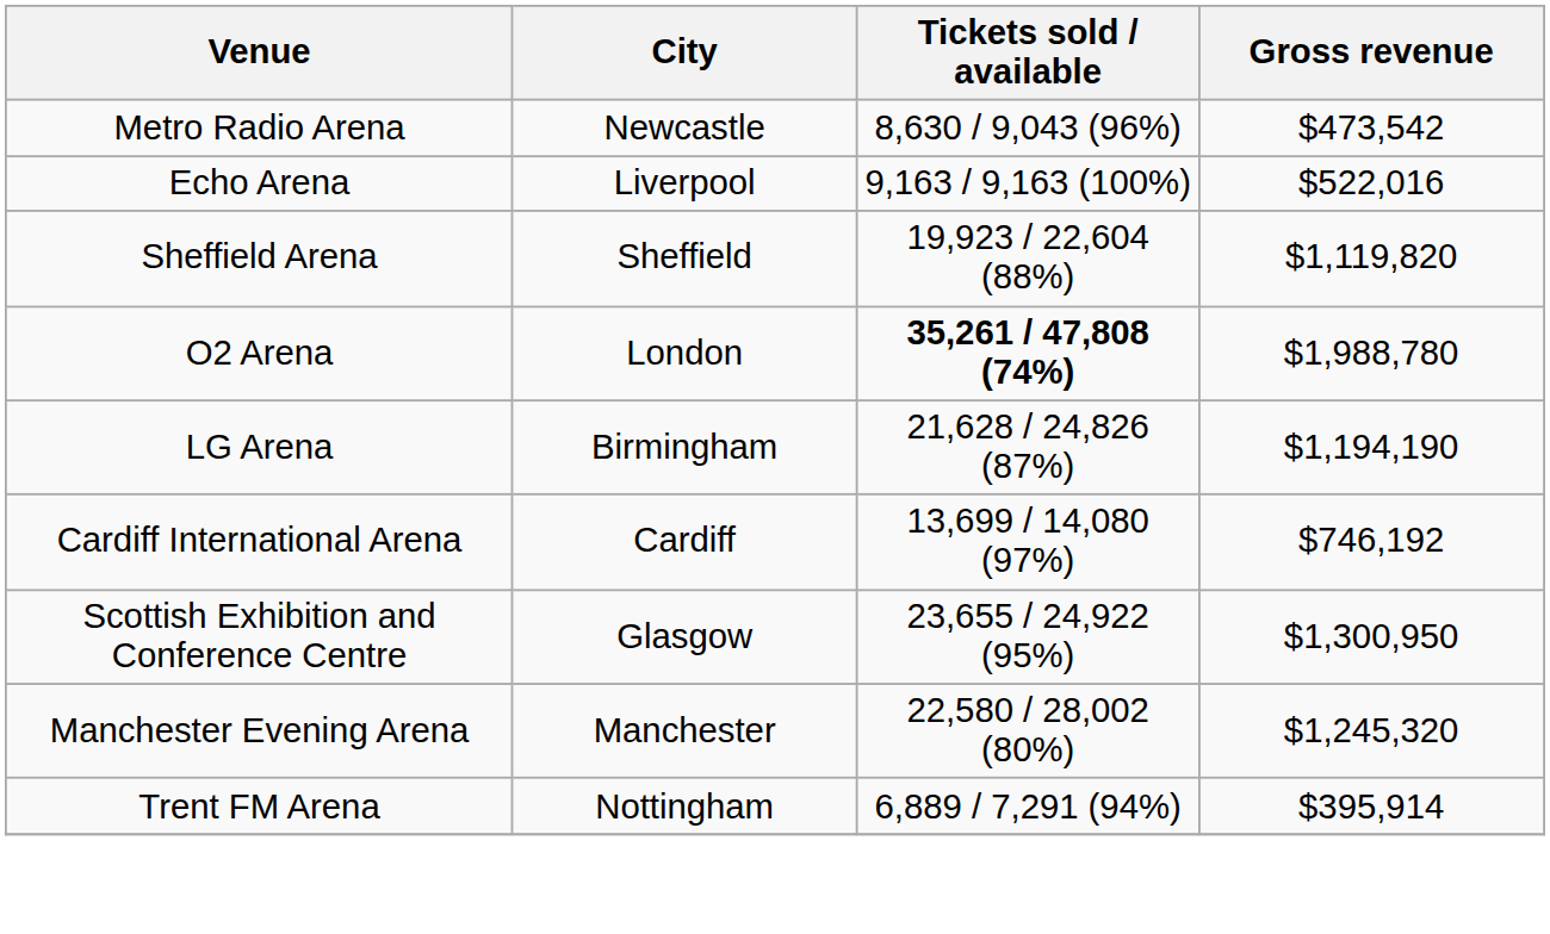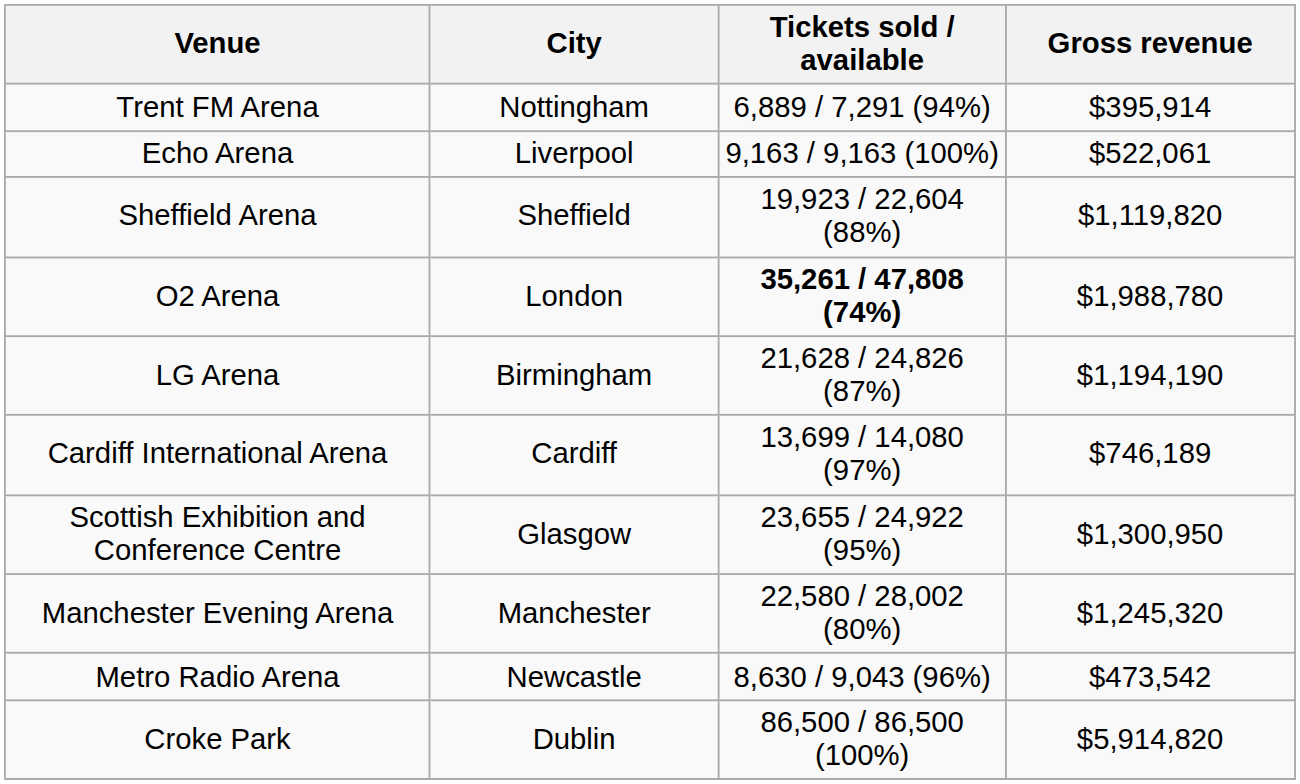rows swapped: Trent FM Arena <-> Metro Radio Arena
Echo Arena | Gross revenue: $522,016 -> $522,061
Cardiff International Arena | Gross revenue: $746,192 -> $746,189
+ row: Croke Park | Dublin | 86,500 / 86,500 (100%) | $5,914,820
